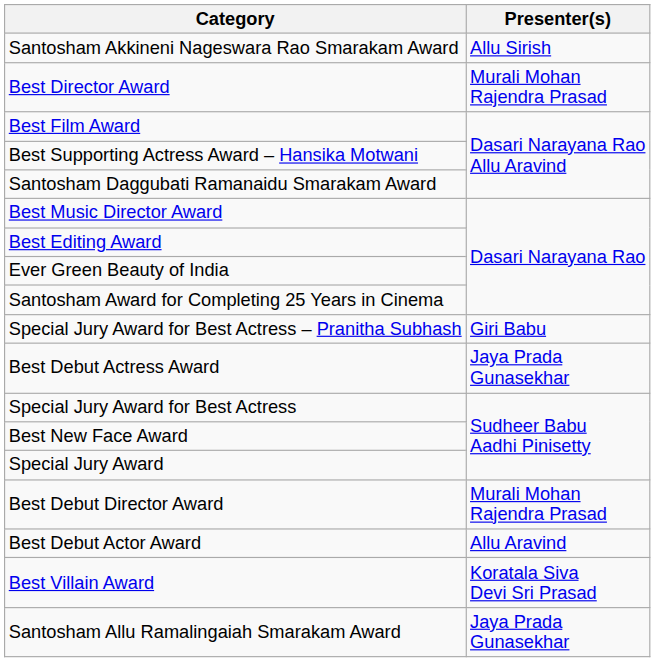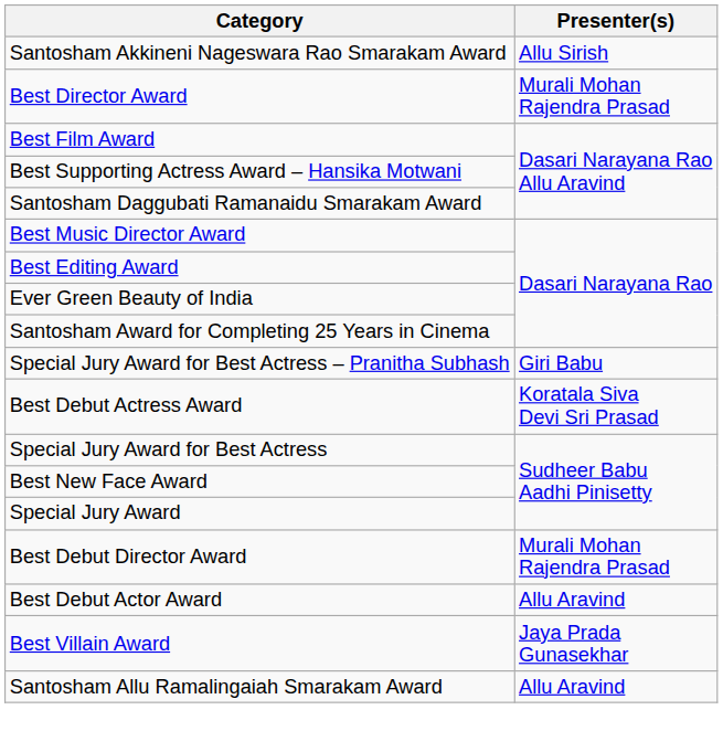Best Debut Actress Award | Presenter(s): Jaya Prada Gunasekhar -> Koratala Siva Devi Sri Prasad
Best Villain Award | Presenter(s): Koratala Siva Devi Sri Prasad -> Jaya Prada Gunasekhar
Santosham Allu Ramalingaiah Smarakam Award | Presenter(s): Jaya Prada Gunasekhar -> Allu Aravind
